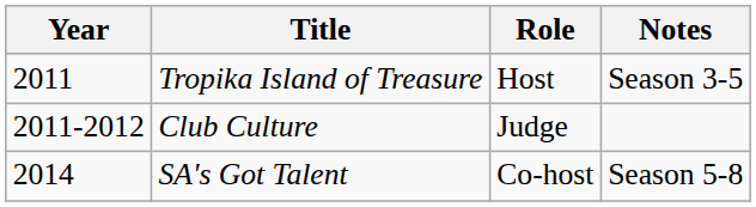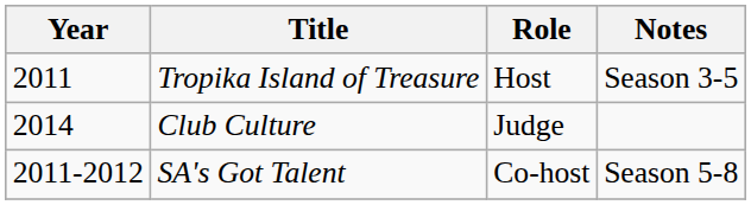Club Culture | Year: 2011-2012 -> 2014
SA's Got Talent | Year: 2014 -> 2011-2012
